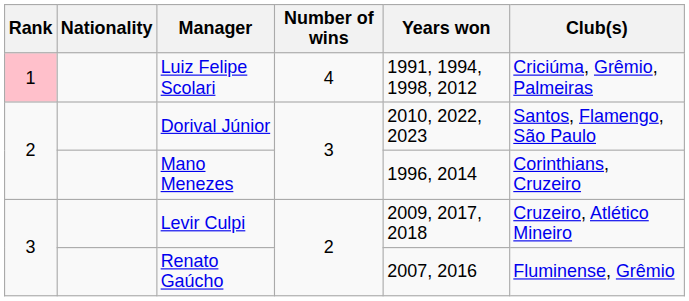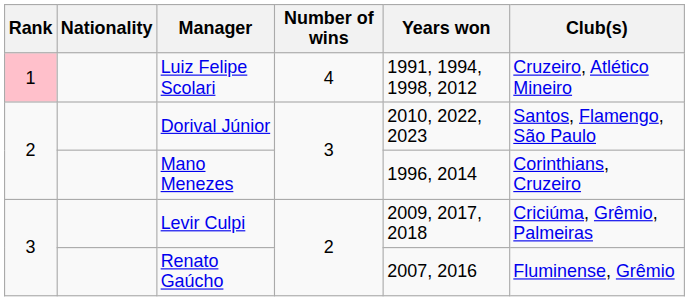Luiz Felipe Scolari | Club(s): Criciúma, Grêmio, Palmeiras -> Cruzeiro, Atlético Mineiro
Levir Culpi | Club(s): Cruzeiro, Atlético Mineiro -> Criciúma, Grêmio, Palmeiras
